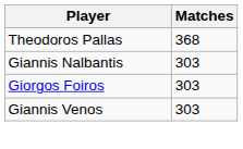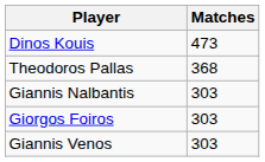+ row: Dinos Kouis | 473
